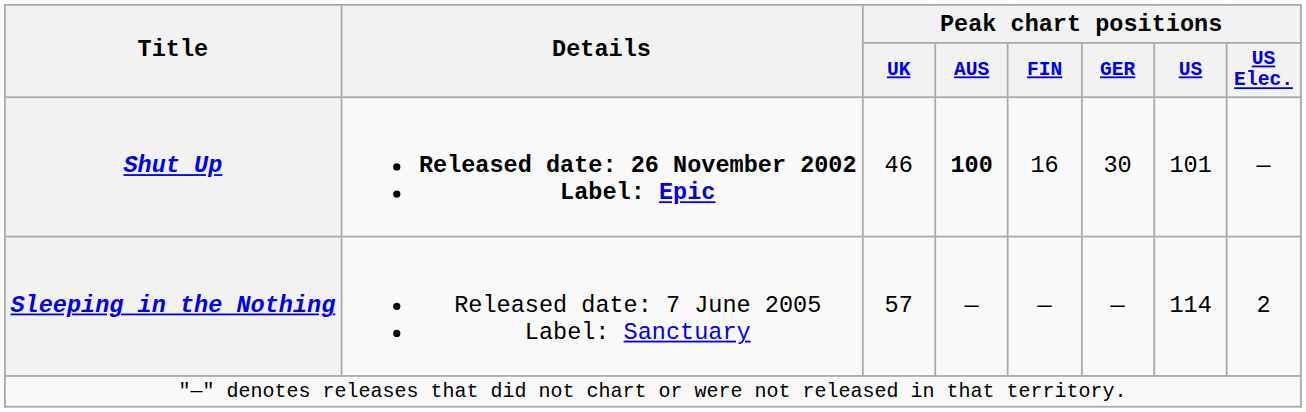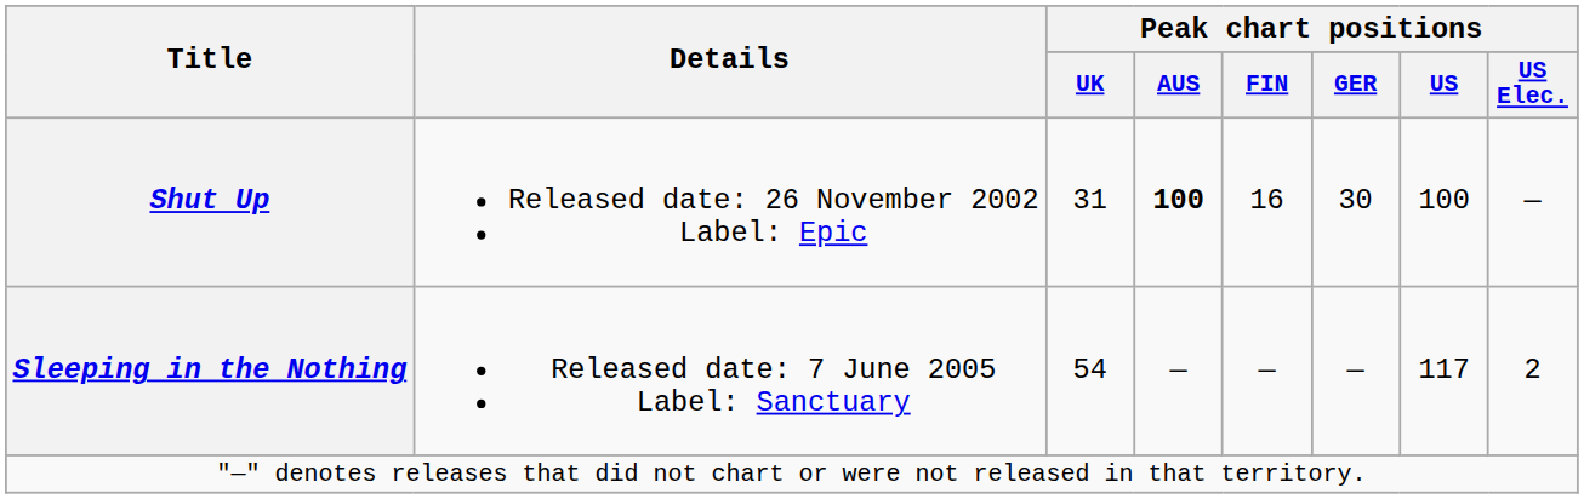Shut Up | Details: bold -> normal
Shut Up | Peak chart positions / UK: 46 -> 31
Shut Up | Peak chart positions / US: 101 -> 100
Sleeping in the Nothing | Peak chart positions / UK: 57 -> 54
Sleeping in the Nothing | Peak chart positions / US: 114 -> 117
